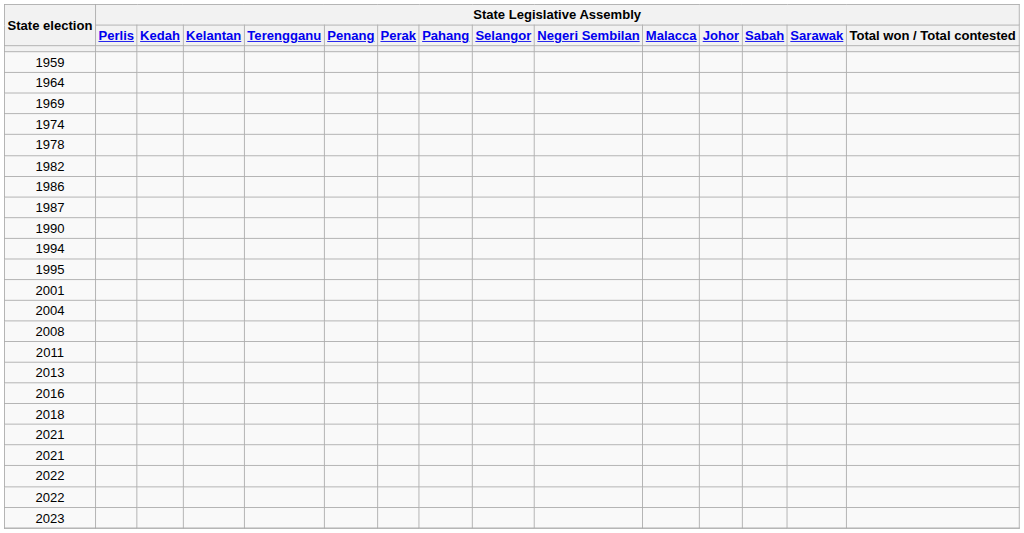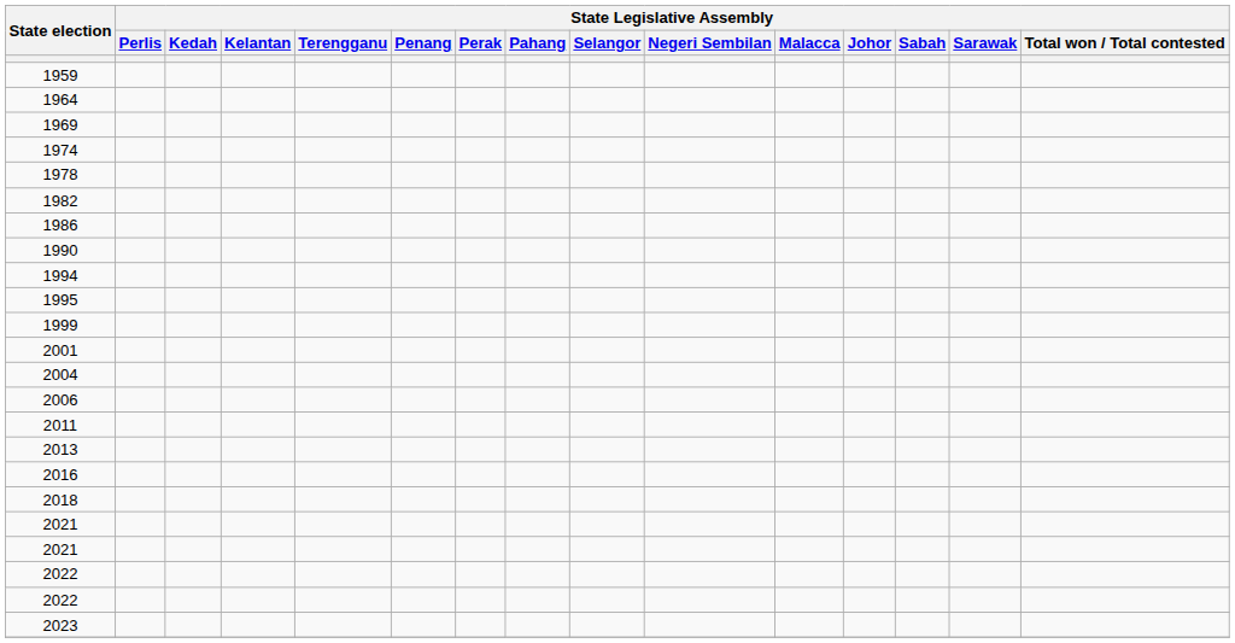- row: 1987
+ row: 1999
+ row: 2006
- row: 2008
